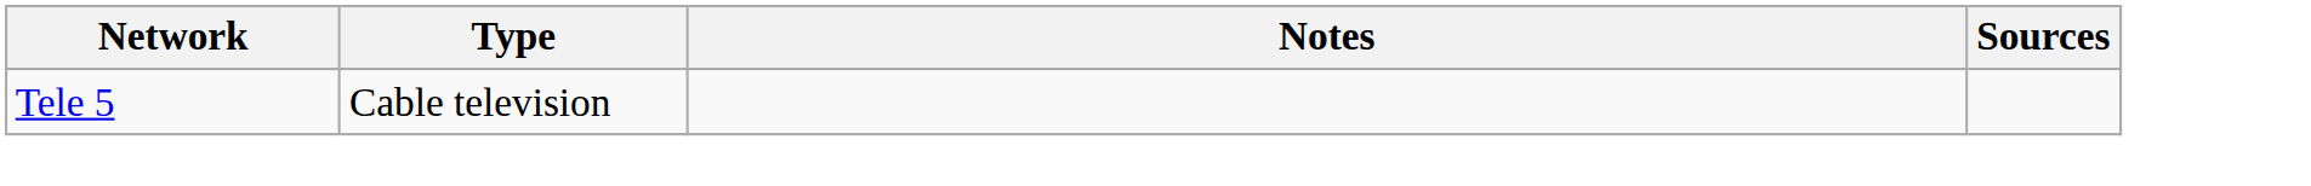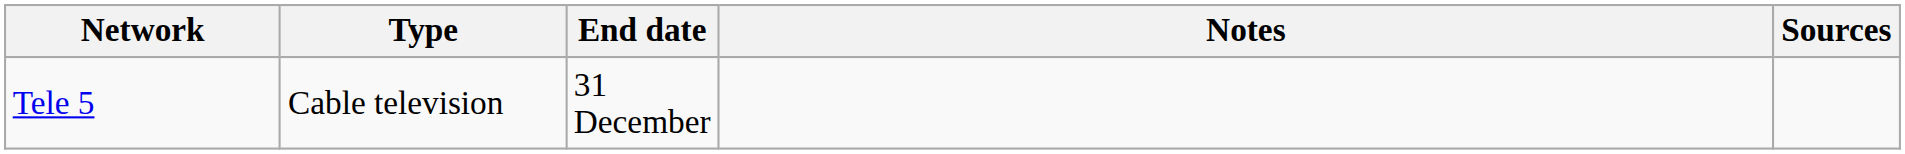+ column: End date | 31 December
